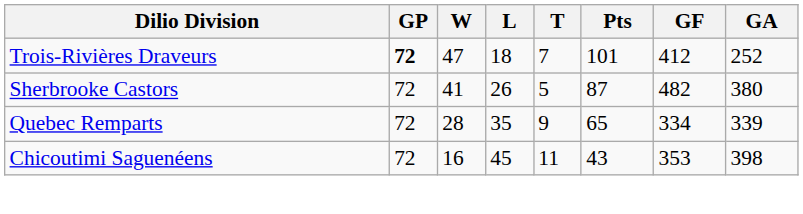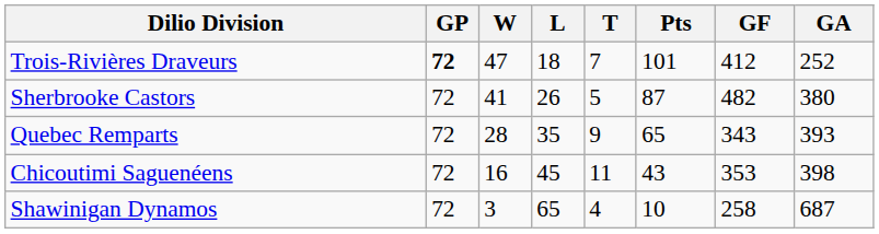Quebec Remparts | GF: 334 -> 343
Quebec Remparts | GA: 339 -> 393
+ row: Shawinigan Dynamos | 72 | 3 | 65 | 4 | 10 | 258 | 687
